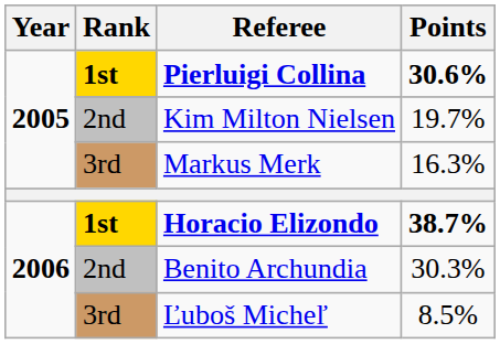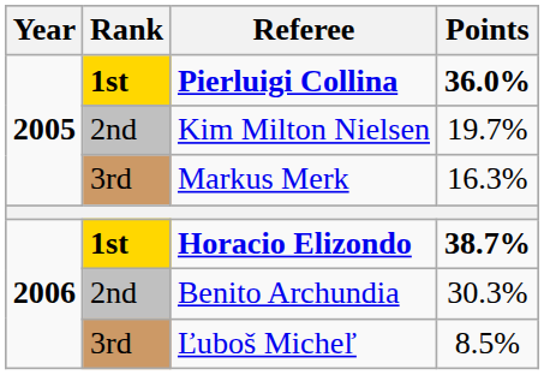Pierluigi Collina | Points: 30.6% -> 36.0%
